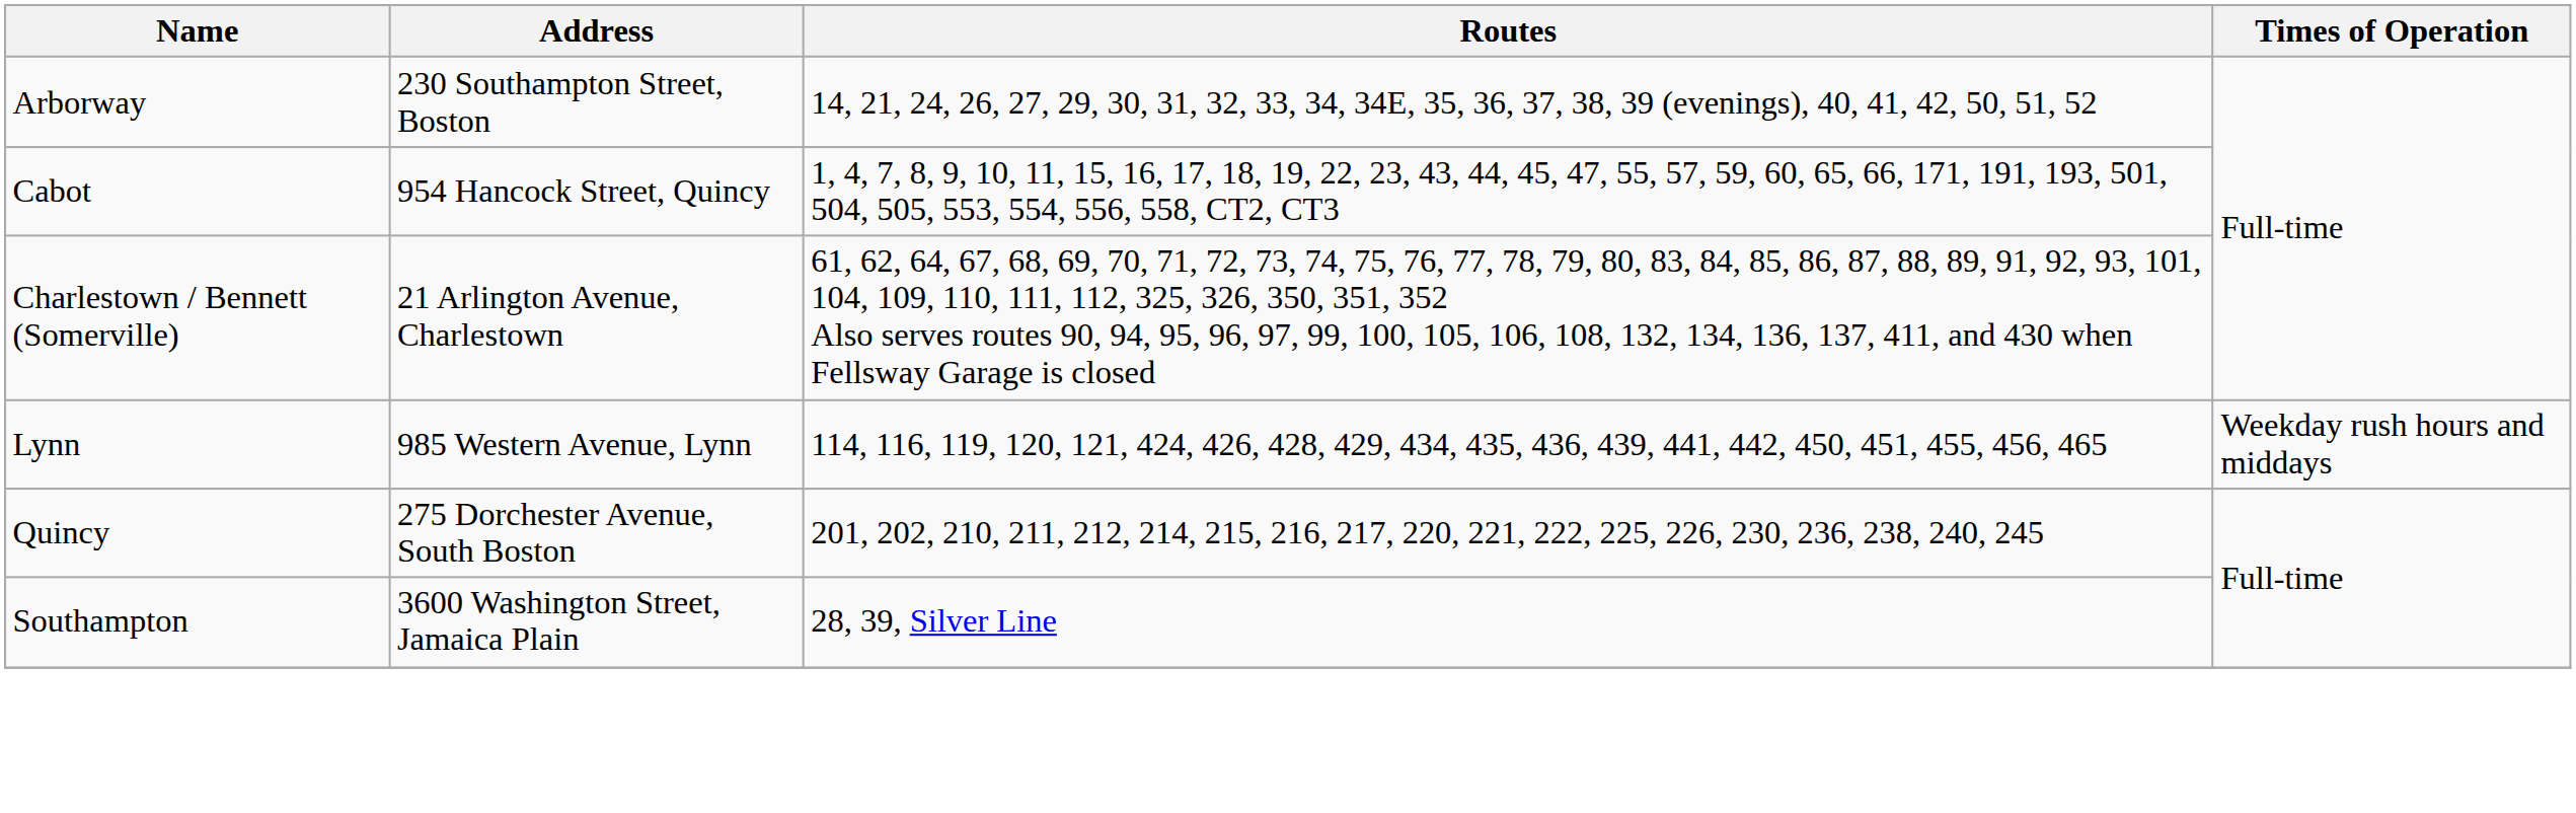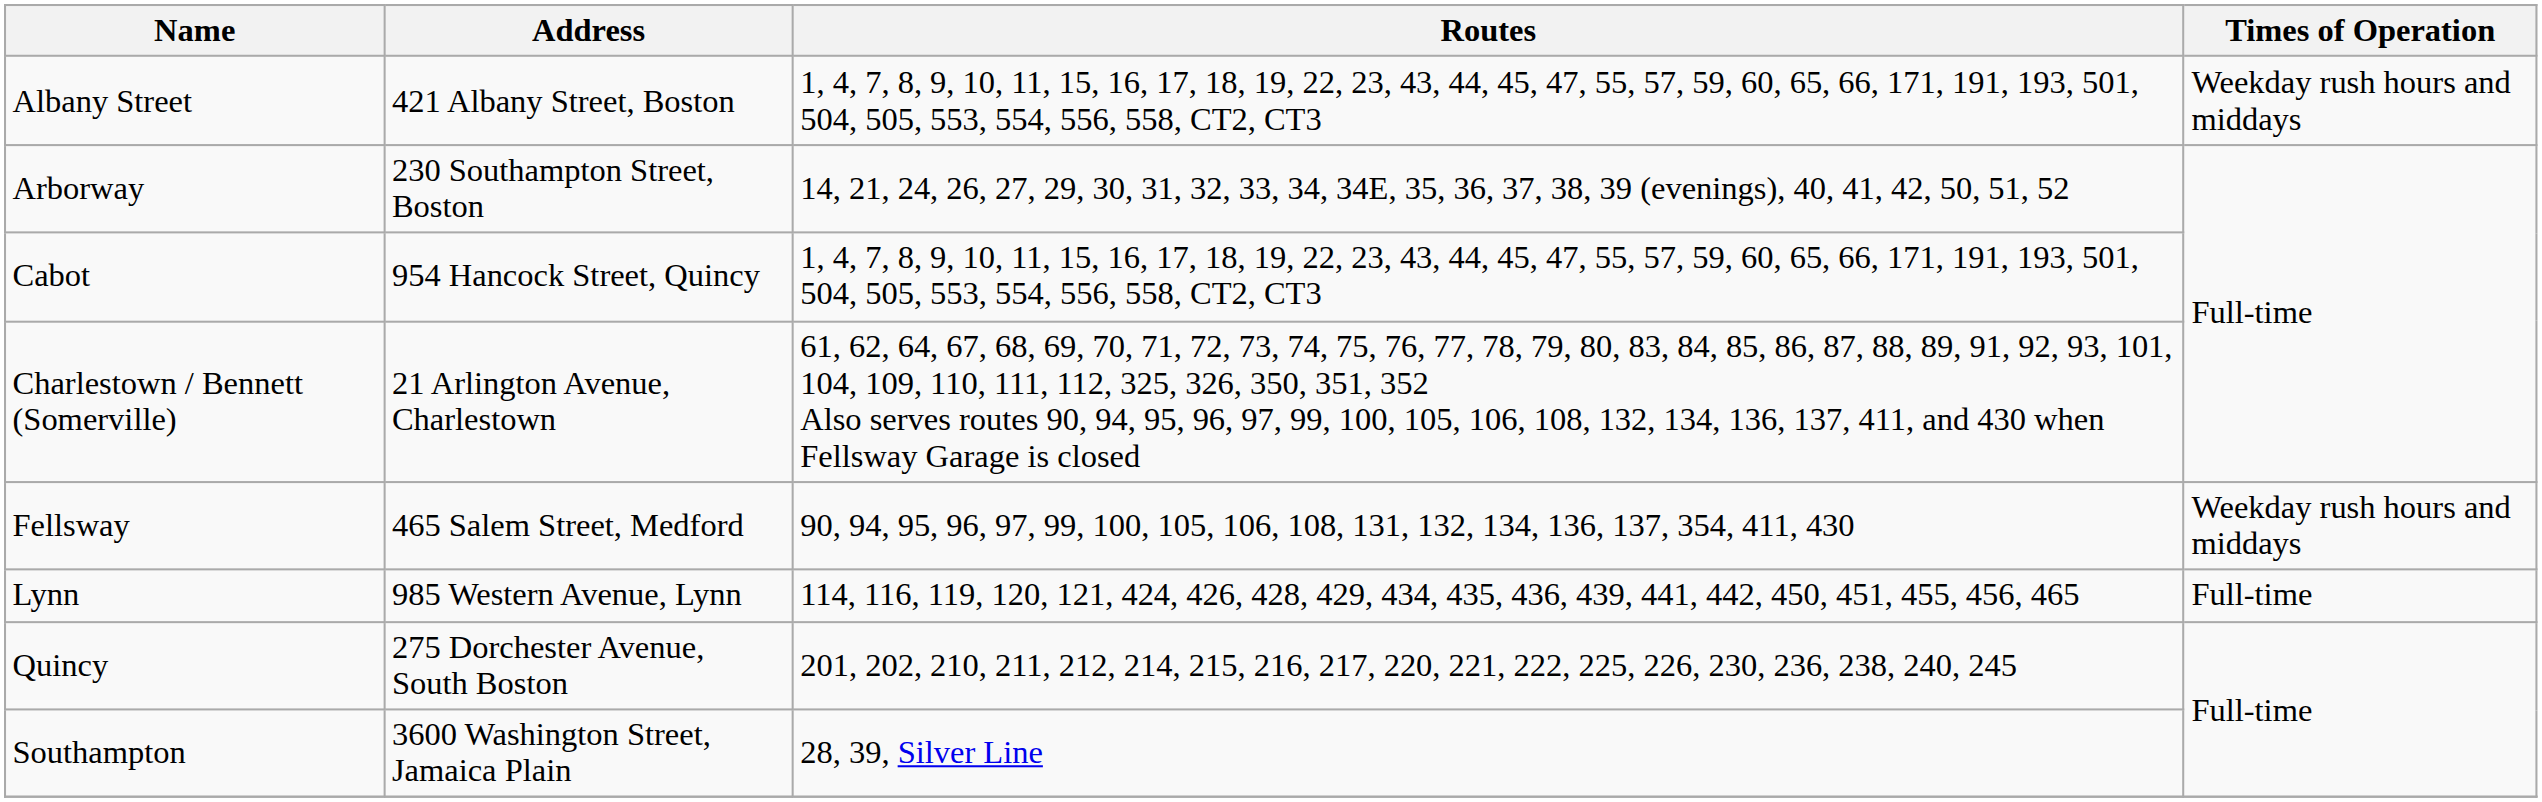+ row: Albany Street | 421 Albany Street, Boston | 1, 4, 7, 8, 9, 10, 11, 15, 16, 17, 18, 19, 22, 23, 43, 44, 45, 47, 55, 57, 59, 60, 65, 66, 171, 191, 193, 501, 504, 505, 553, 554, 556, 558, CT2, CT3 | Weekday rush hours and middays
+ row: Fellsway | 465 Salem Street, Medford | 90, 94, 95, 96, 97, 99, 100, 105, 106, 108, 131, 132, 134, 136, 137, 354, 411, 430 | Weekday rush hours and middays
Lynn | Times of Operation: Weekday rush hours and middays -> Full-time
